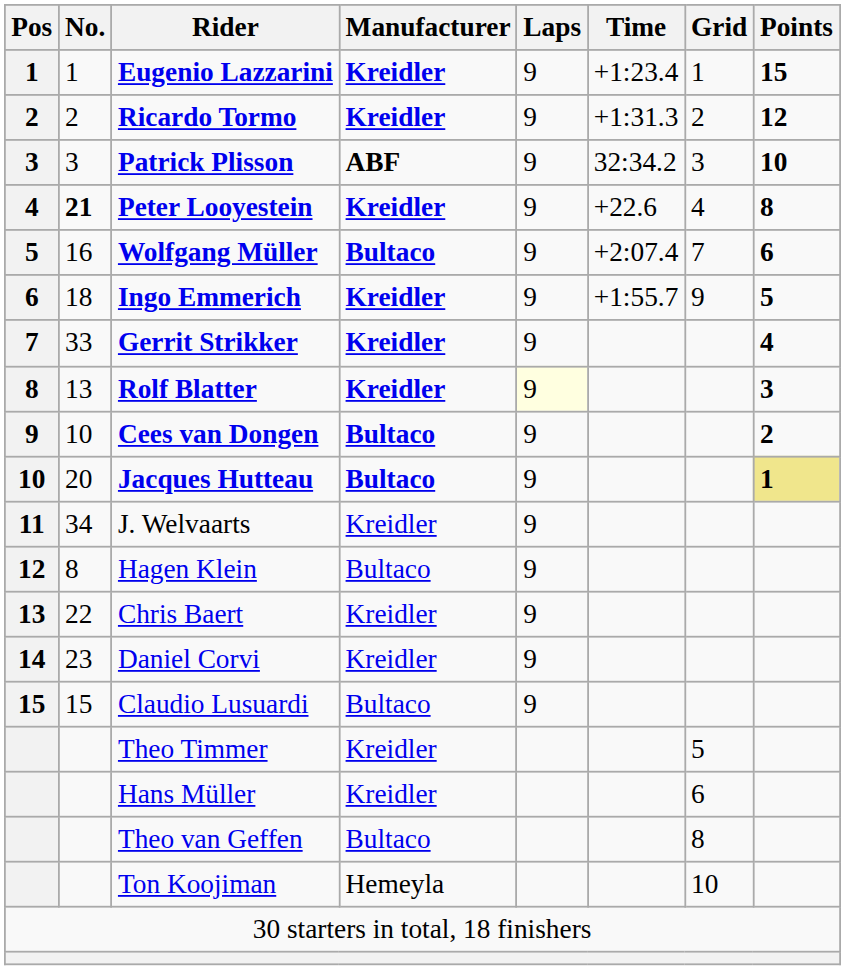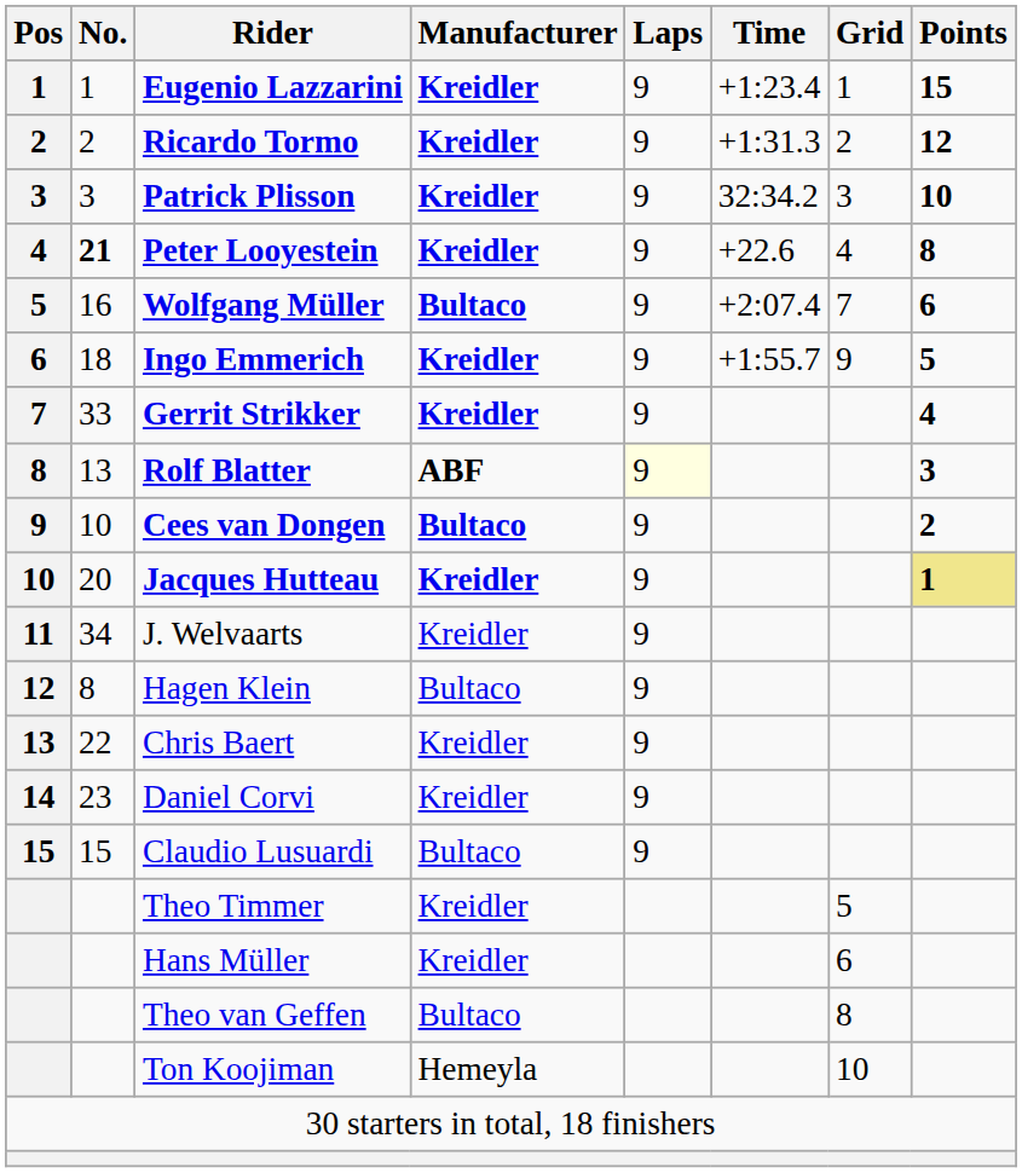Patrick Plisson | Manufacturer: ABF -> Kreidler
Rolf Blatter | Manufacturer: Kreidler -> ABF
Jacques Hutteau | Manufacturer: Bultaco -> Kreidler
